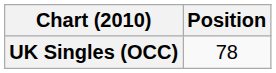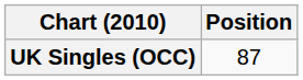UK Singles (OCC) | Position: 78 -> 87
